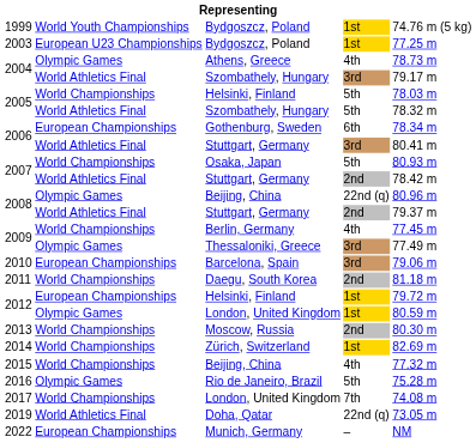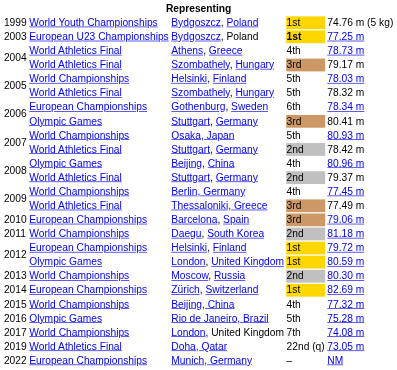2003 | column 4: normal -> bold
2004 / Athens, Greece | column 2: Olympic Games -> World Athletics Final
2006 / Stuttgart, Germany | column 2: World Athletics Final -> Olympic Games
2008 / Beijing, China | column 4: 22nd (q) -> 4th
2009 / Thessaloniki, Greece | column 2: Olympic Games -> World Athletics Final
2014 | column 2: World Championships -> European Championships
